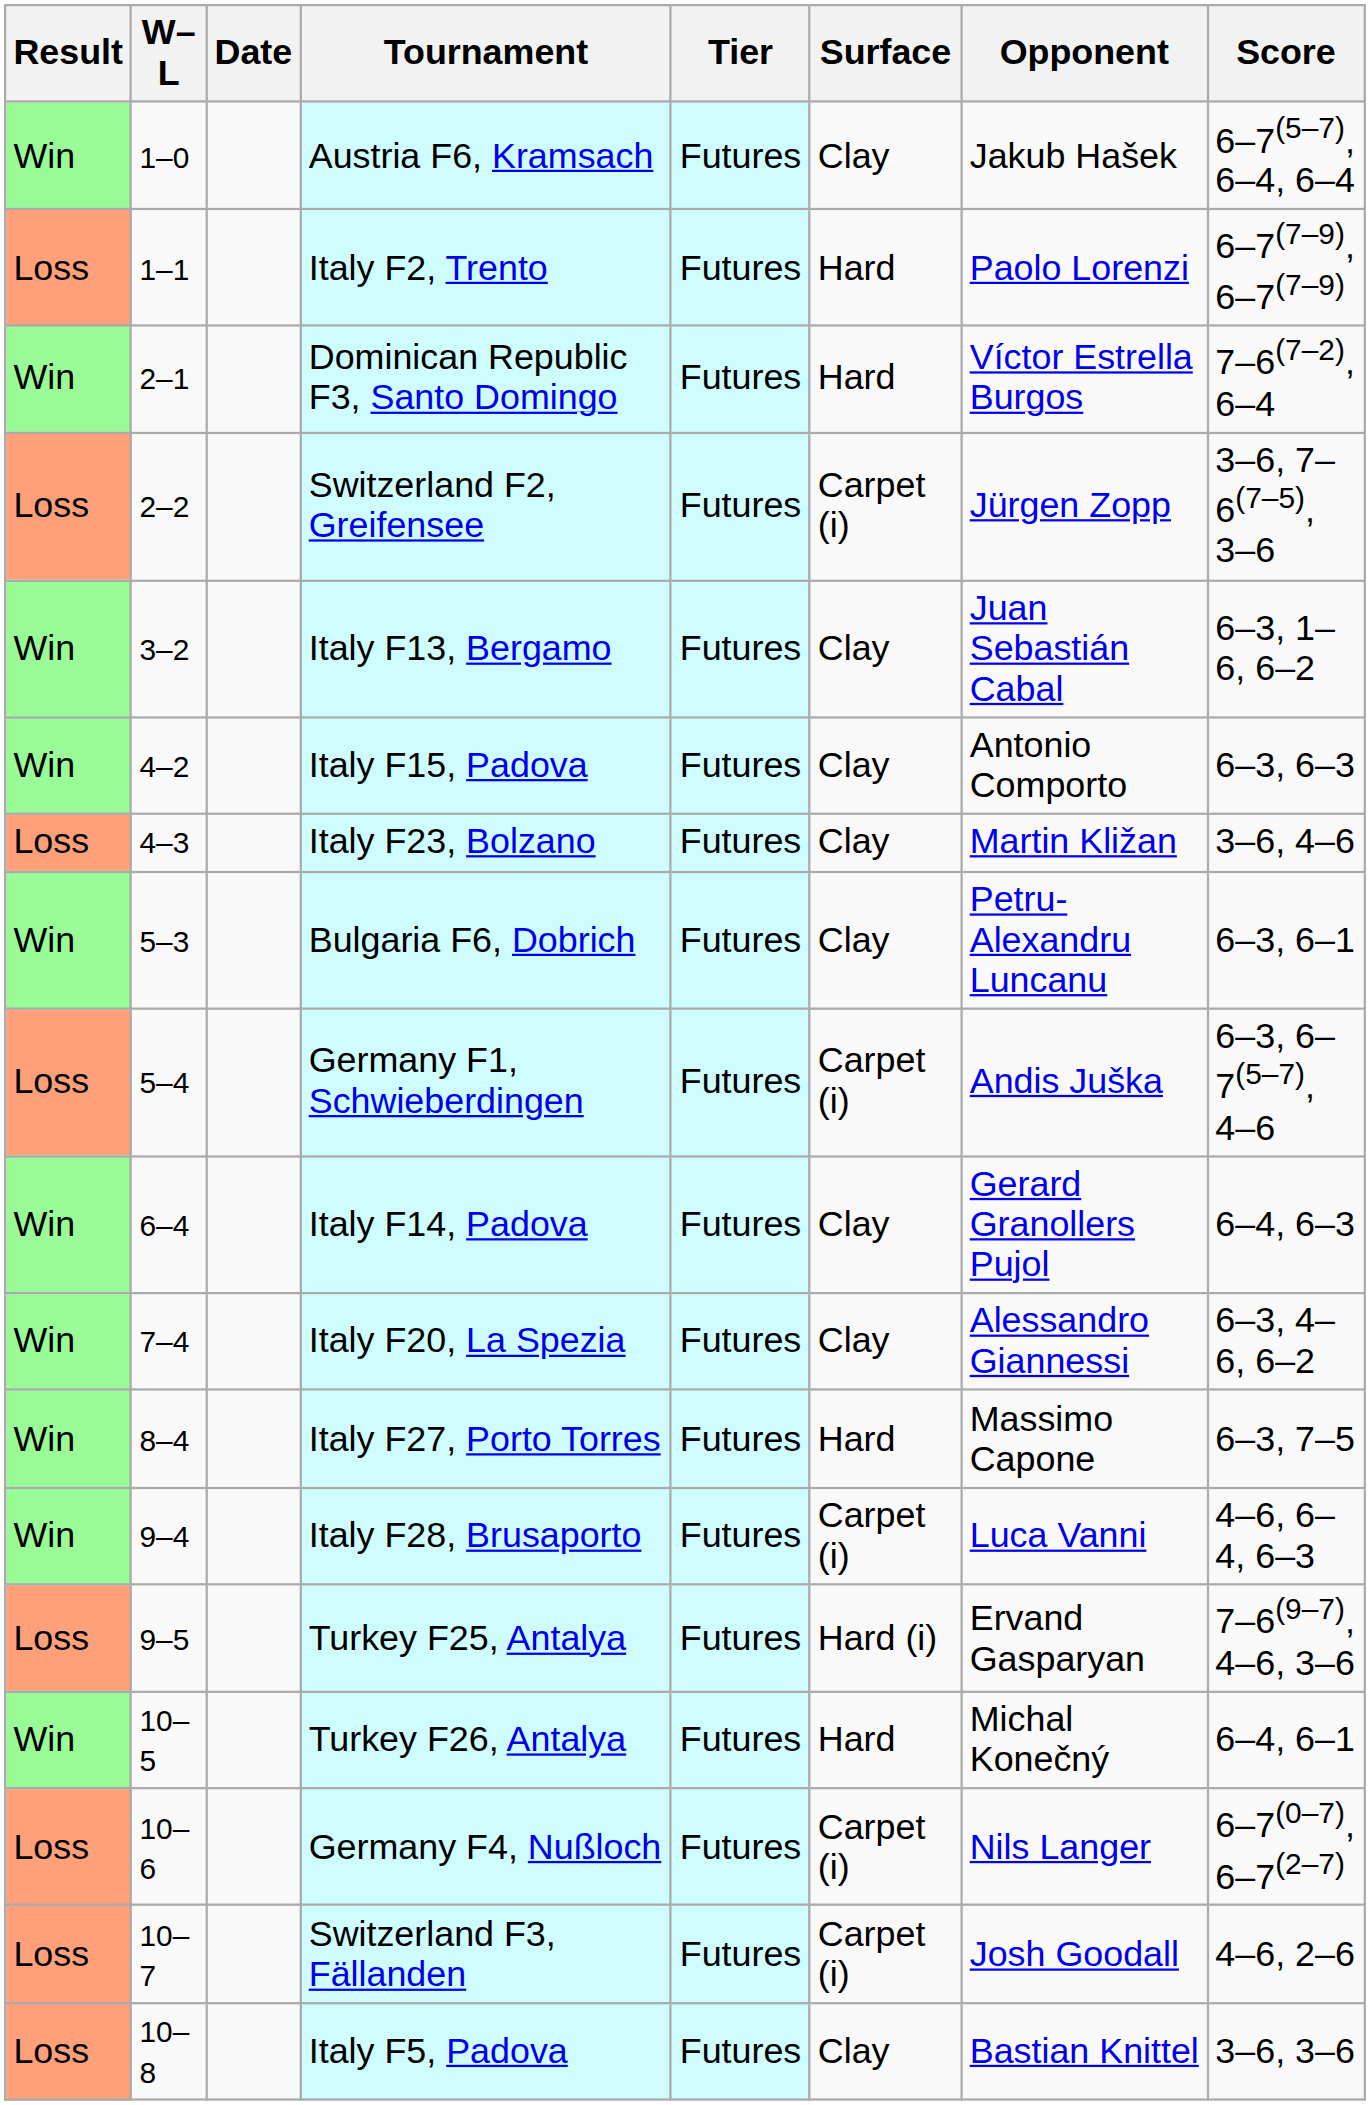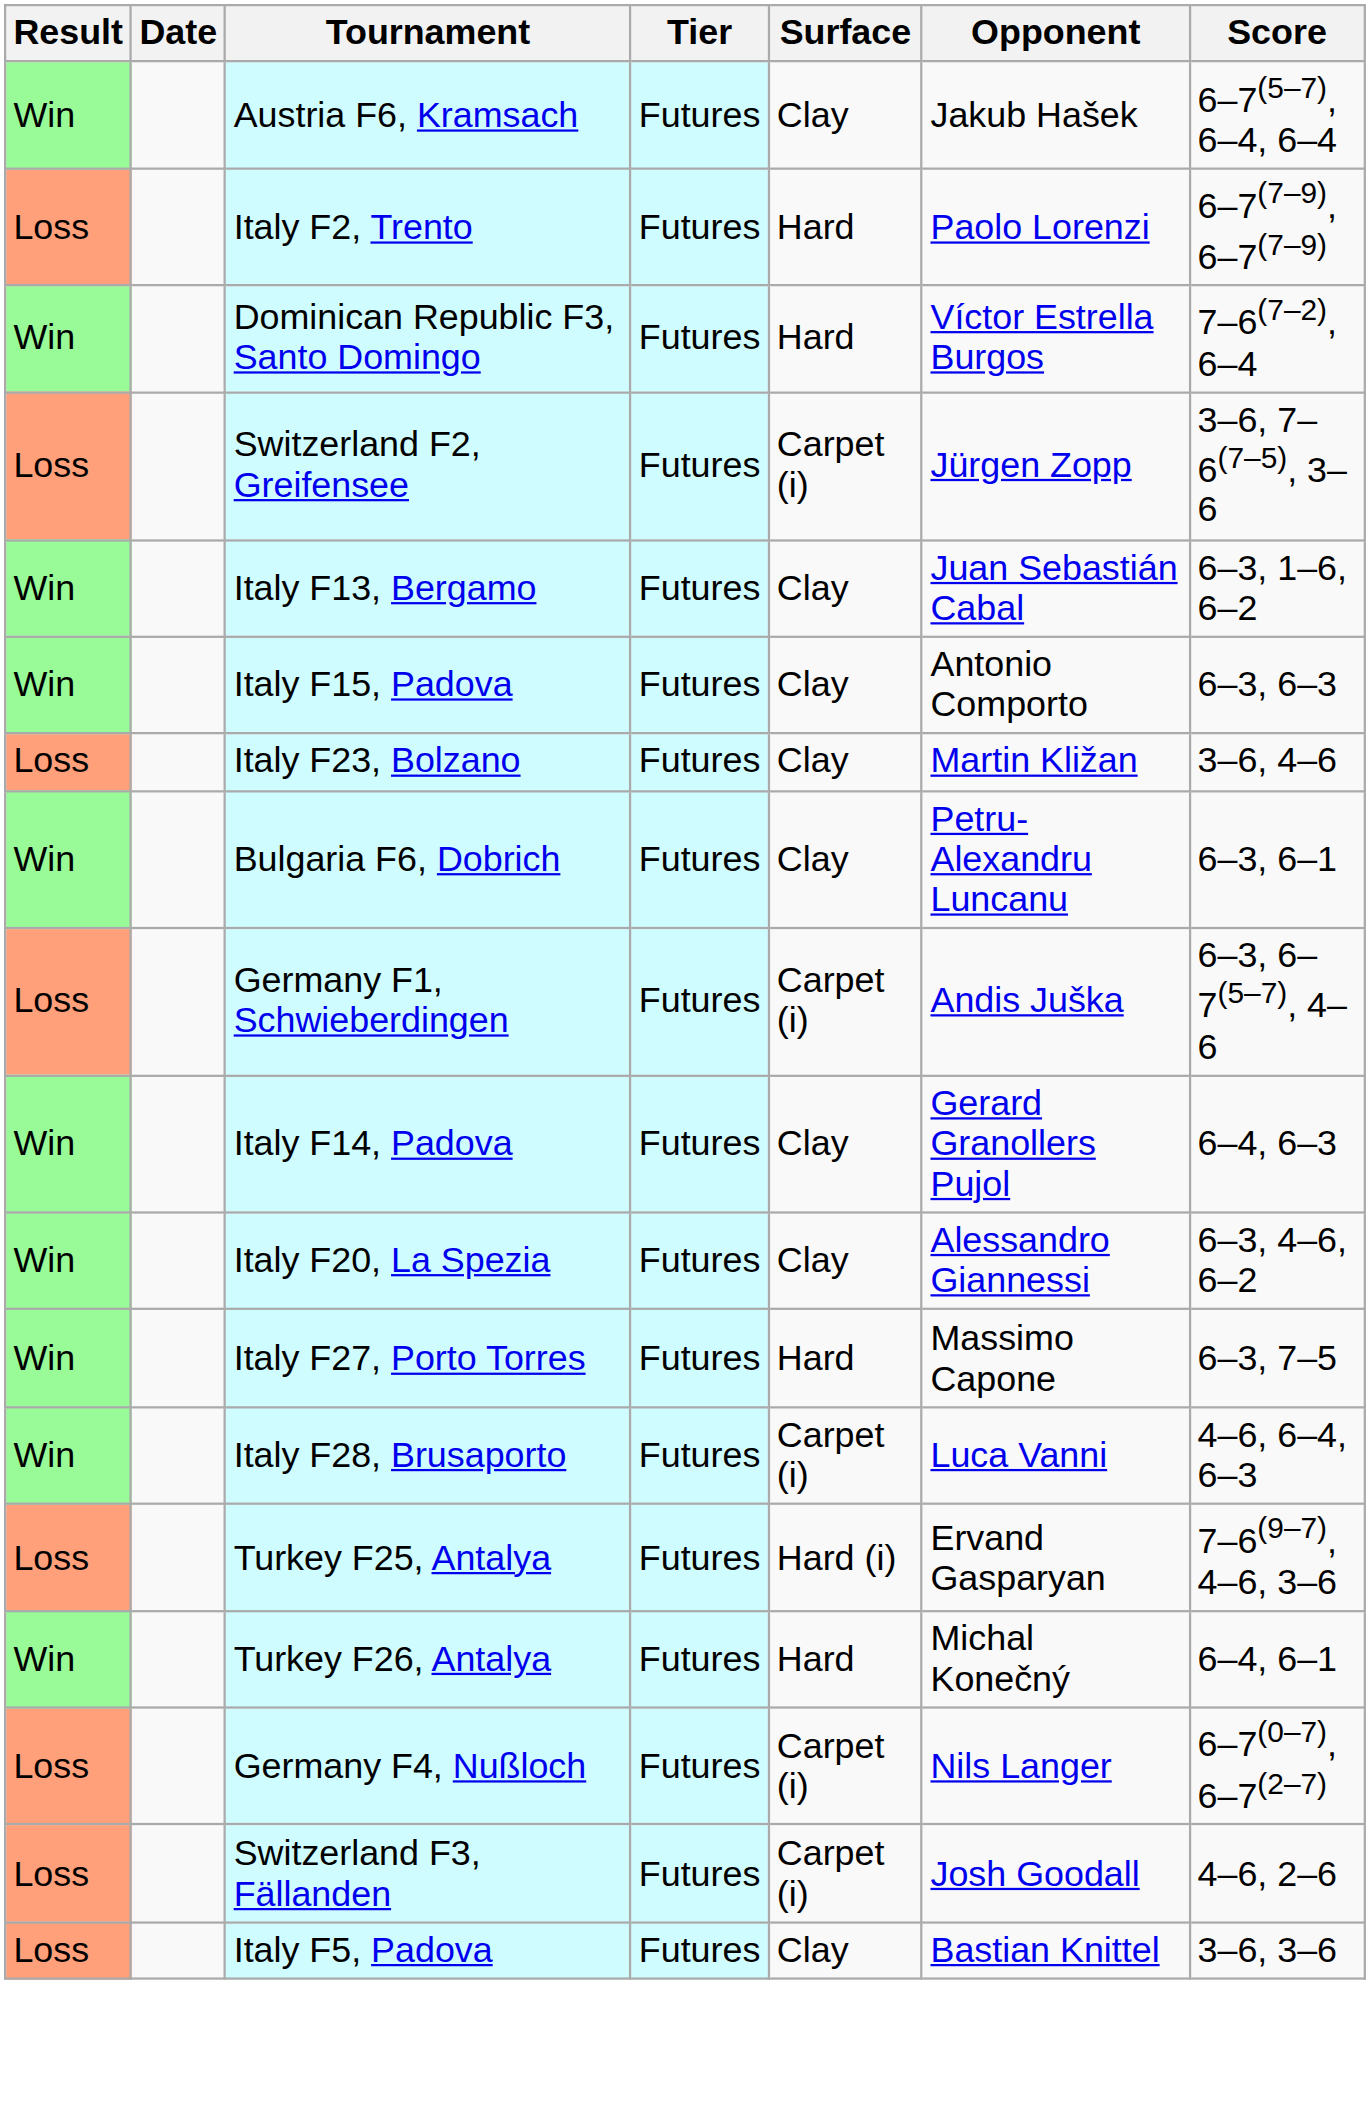- column: W–L | 1–0 | 1–1 | 2–1 | 2–2 | 3–2 | 4–2 | 4–3 | 5–3 | 5–4 | 6–4 | 7–4 | 8–4 | 9–4 | 9–5 | 10–5 | 10–6 | 10–7 | 10–8
